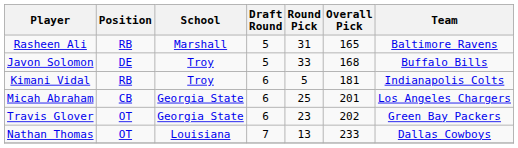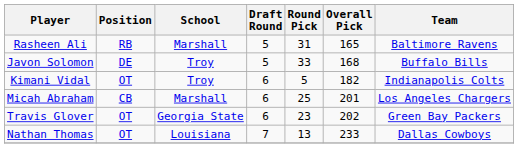Kimani Vidal | Position: RB -> OT
Kimani Vidal | Overall Pick: 181 -> 182
Micah Abraham | School: Georgia State -> Marshall
